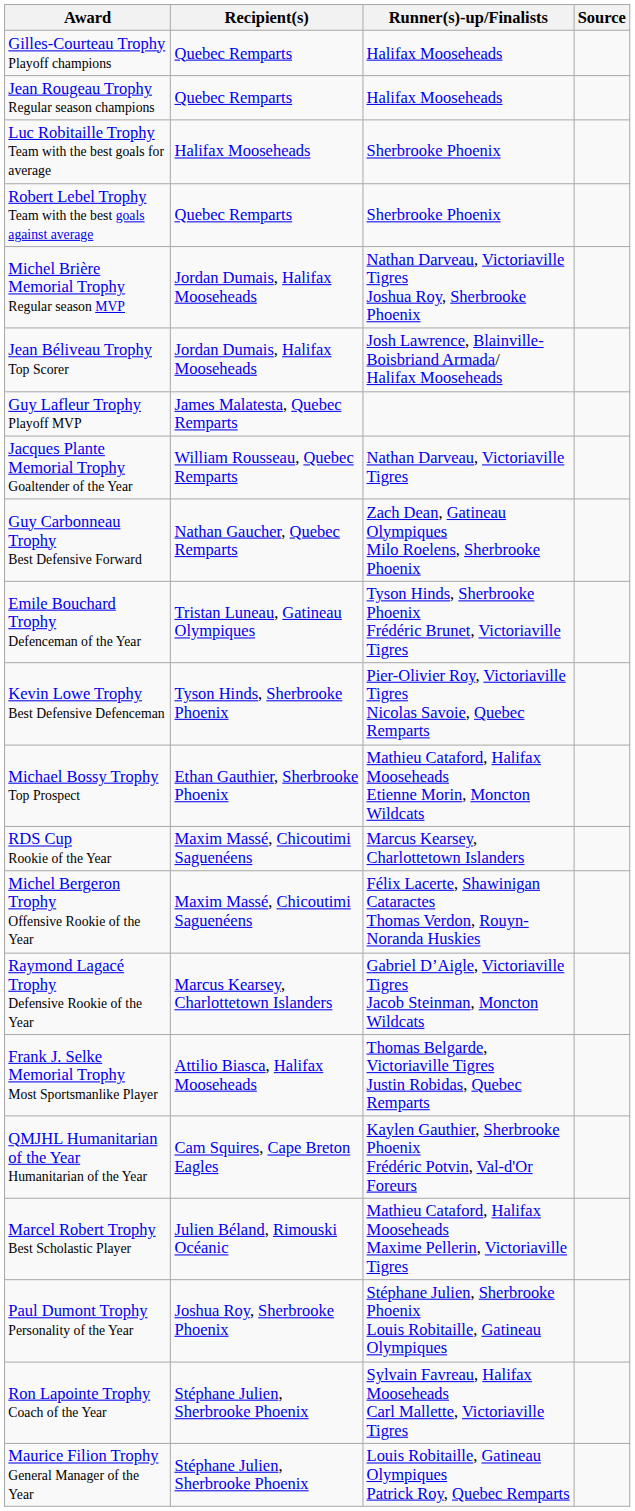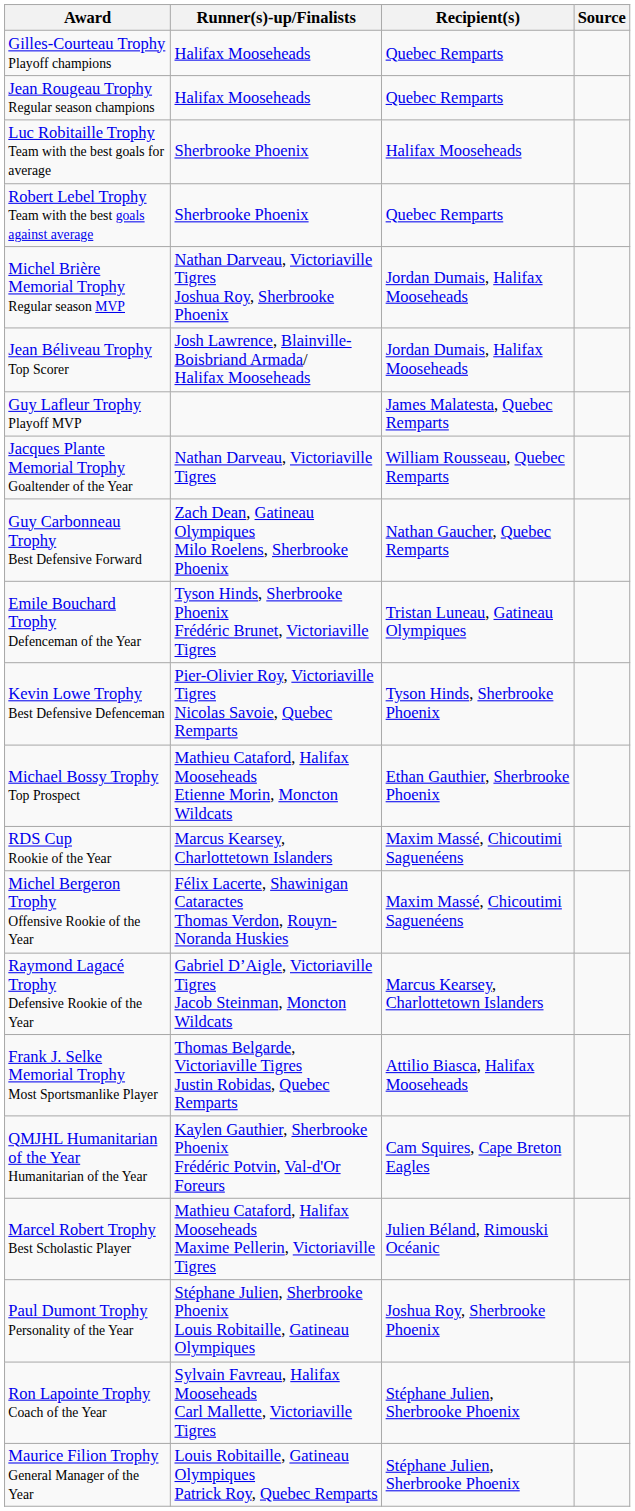columns swapped: Recipient(s) <-> Runner(s)-up/Finalists
